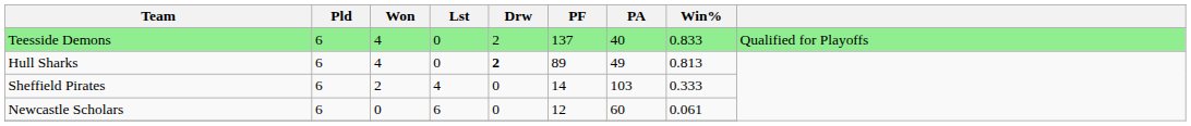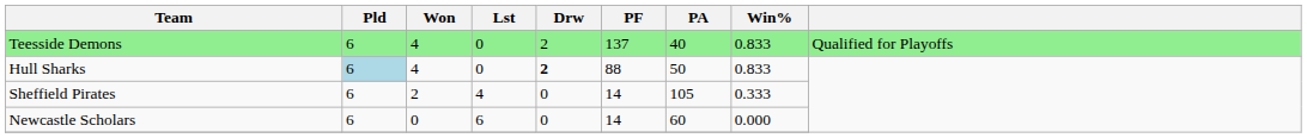Hull Sharks | Pld: no background -> lightblue background
Hull Sharks | PF: 89 -> 88
Hull Sharks | PA: 49 -> 50
Hull Sharks | Win%: 0.813 -> 0.833
Sheffield Pirates | PA: 103 -> 105
Newcastle Scholars | PF: 12 -> 14
Newcastle Scholars | Win%: 0.061 -> 0.000
